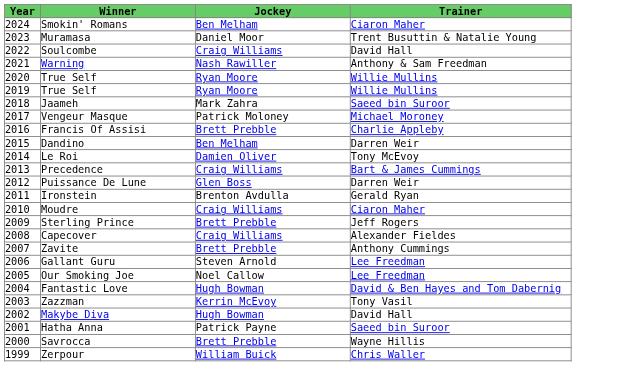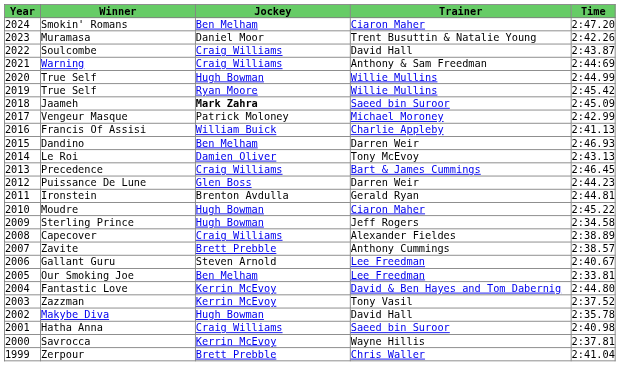+ column: Time | 2:47.20 | 2:42.26 | 2:43.87 | 2:44:69 | 2:44.99 | 2:45.42 | 2:45.09 | 2:42.99 | 2:41.13 | 2:46.93 | 2:43.13 | 2:46.45 | 2:44.23 | 2:44.81 | 2:45.22 | 2:34.58 | 2:38.89 | 2:38.57 | 2:40.67 | 2:33.81 | 2:44.80 | 2:37.52 | 2:35.78 | 2:40.98 | 2:37.81 | 2:41.04
Warning | Jockey: Nash Rawiller -> Craig Williams
2020 / True Self | Jockey: Ryan Moore -> Hugh Bowman
Jaameh | Jockey: normal -> bold
Francis Of Assisi | Jockey: Brett Prebble -> William Buick
Moudre | Jockey: Craig Williams -> Hugh Bowman
Sterling Prince | Jockey: Brett Prebble -> Hugh Bowman
Our Smoking Joe | Jockey: Noel Callow -> Ben Melham
Fantastic Love | Jockey: Hugh Bowman -> Kerrin McEvoy
Hatha Anna | Jockey: Patrick Payne -> Craig Williams
Savrocca | Jockey: Brett Prebble -> Kerrin McEvoy
Zerpour | Jockey: William Buick -> Brett Prebble
